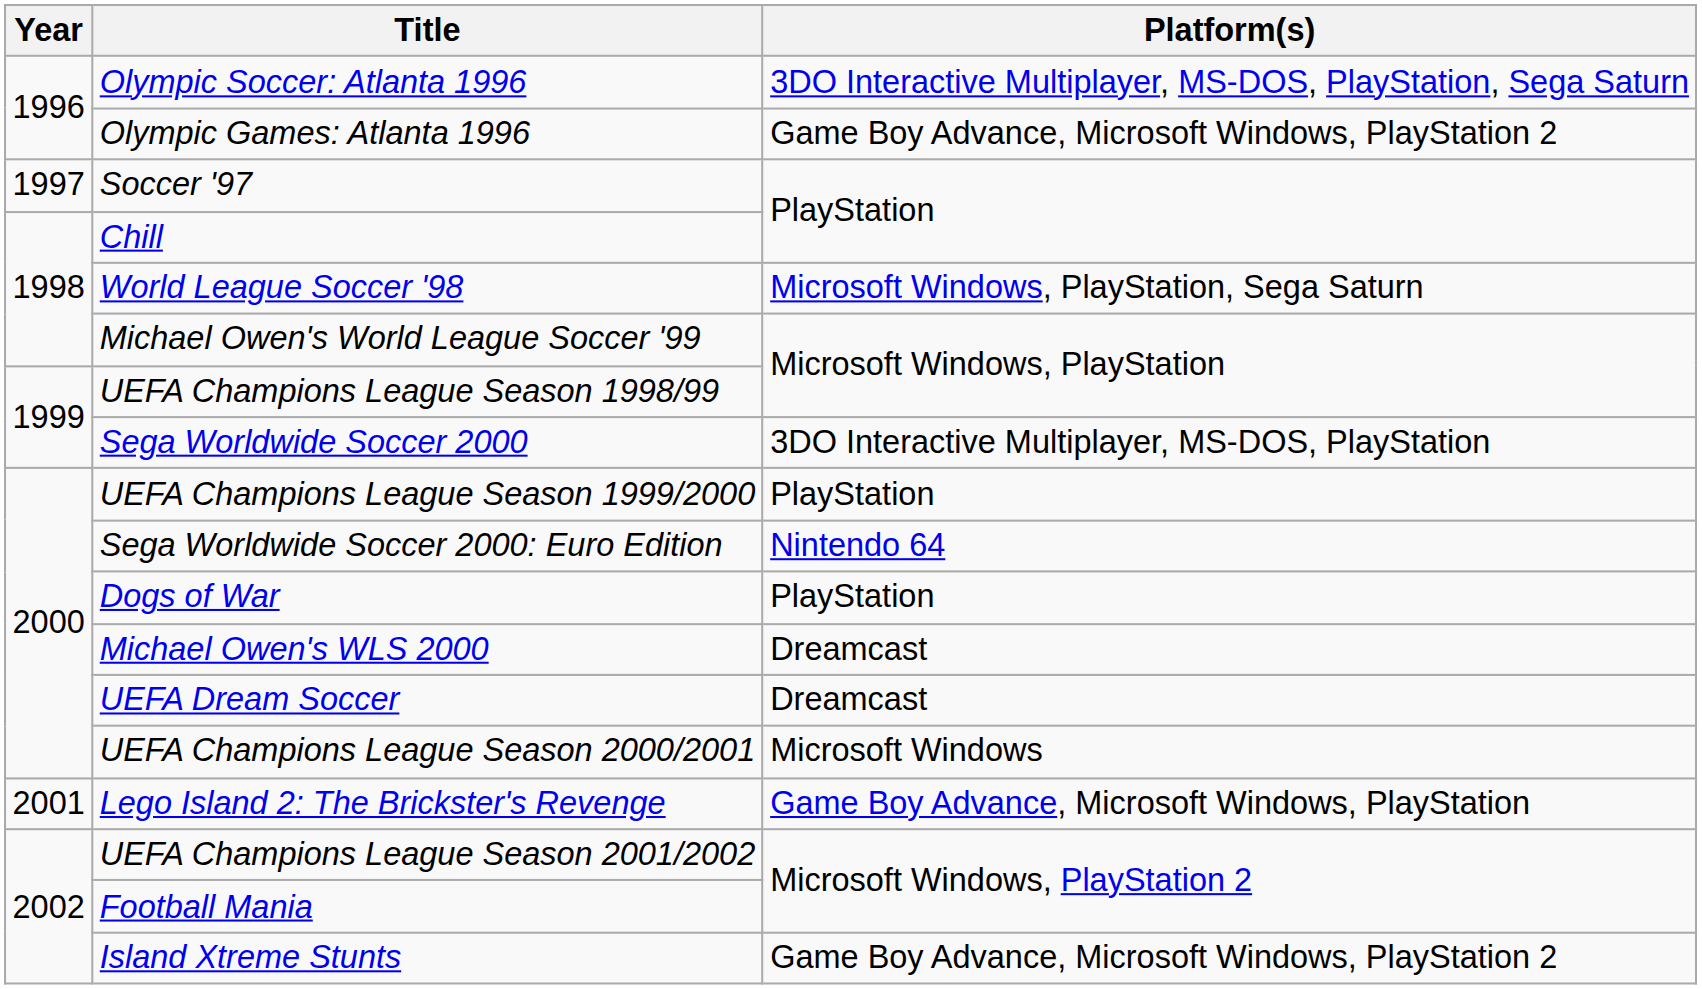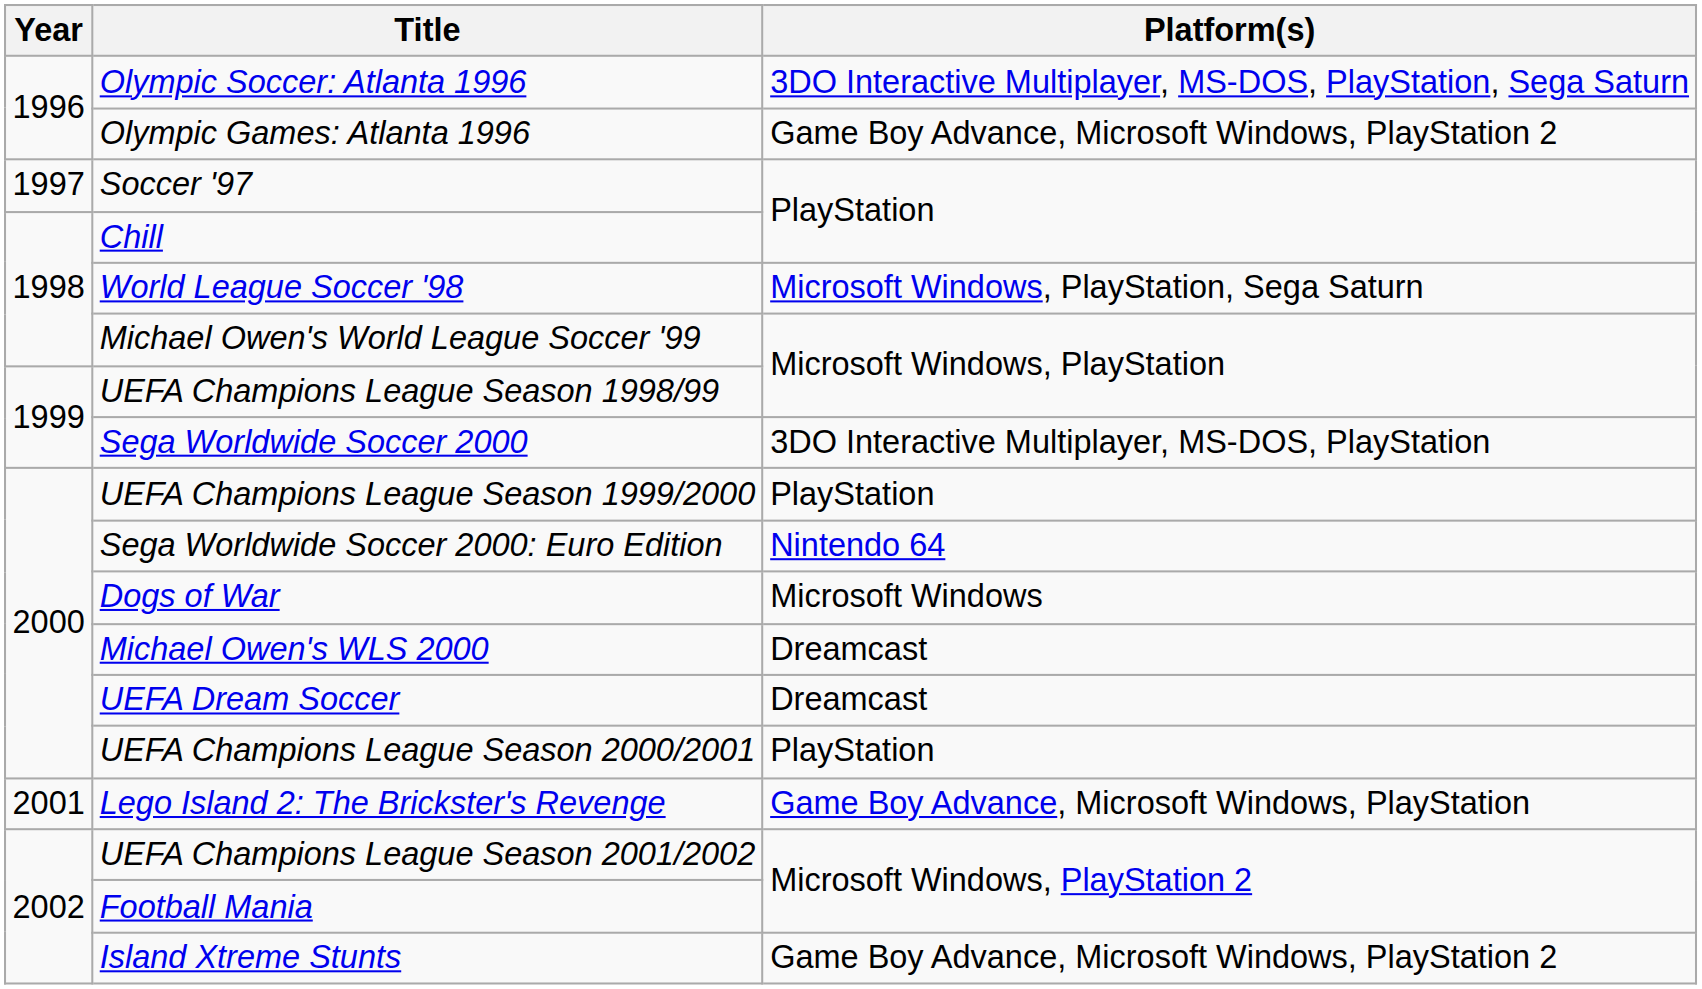Dogs of War | Platform(s): PlayStation -> Microsoft Windows
UEFA Champions League Season 2000/2001 | Platform(s): Microsoft Windows -> PlayStation
